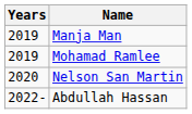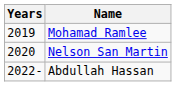- row: 2019 | Manja Man
